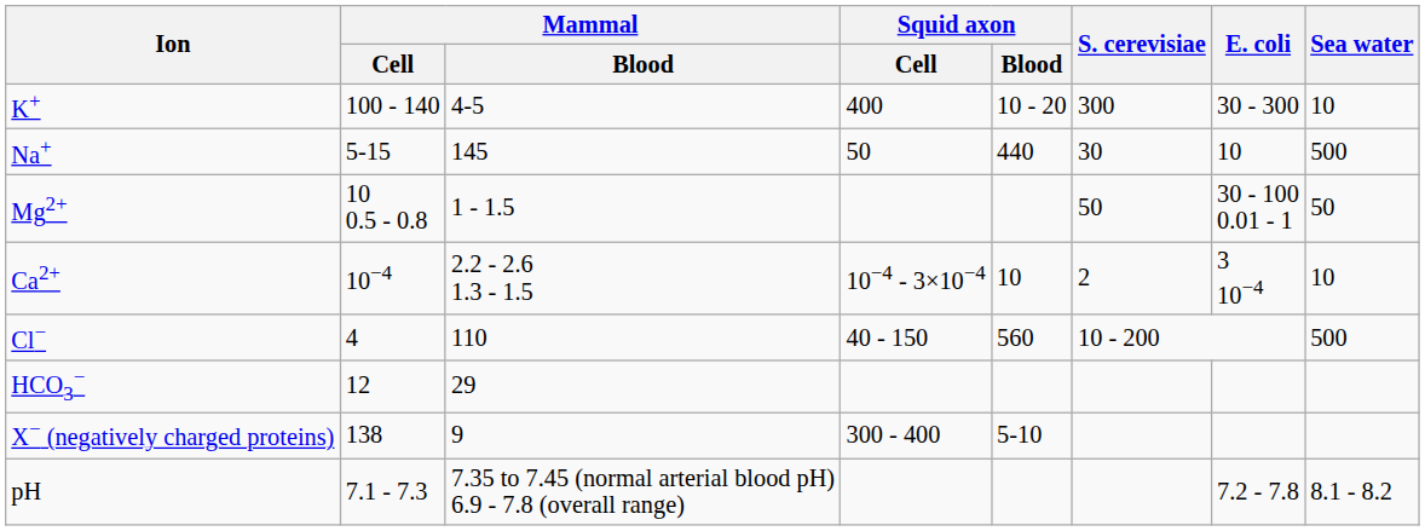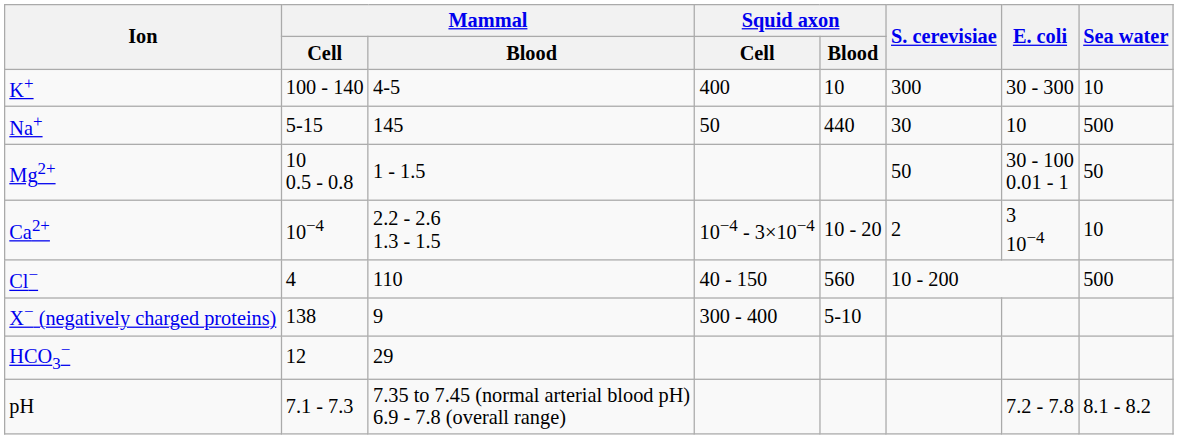K+ | Squid axon / Blood: 10 - 20 -> 10
Ca2+ | Squid axon / Blood: 10 -> 10 - 20
rows swapped: X− (negatively charged proteins) <-> HCO3−
